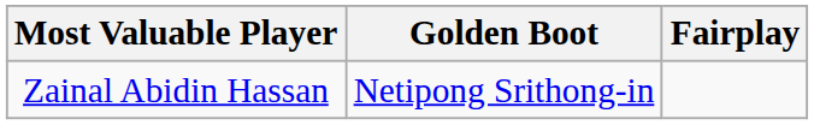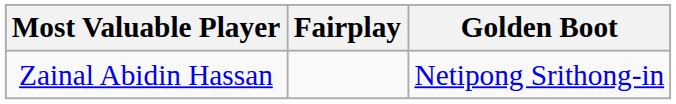columns swapped: Golden Boot <-> Fairplay
